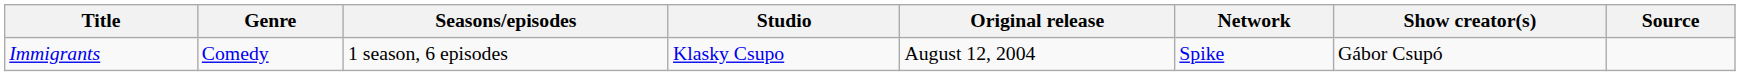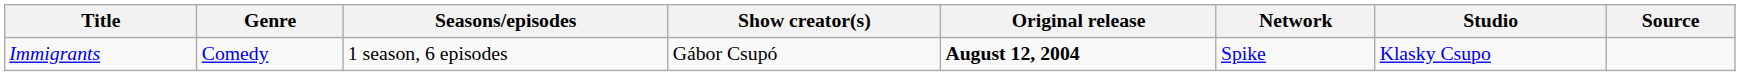columns swapped: Show creator(s) <-> Studio
Immigrants | Original release: normal -> bold
